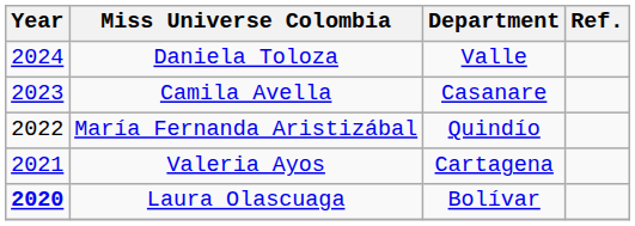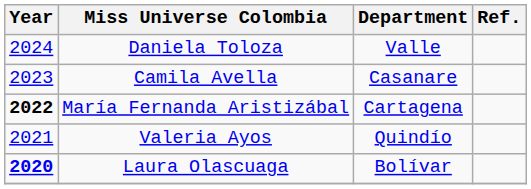María Fernanda Aristizábal | Year: normal -> bold
María Fernanda Aristizábal | Department: Quindío -> Cartagena
Valeria Ayos | Department: Cartagena -> Quindío
